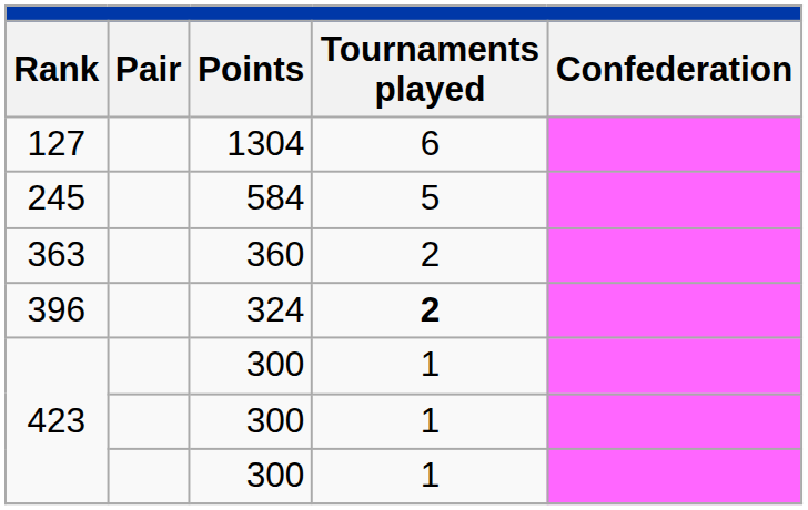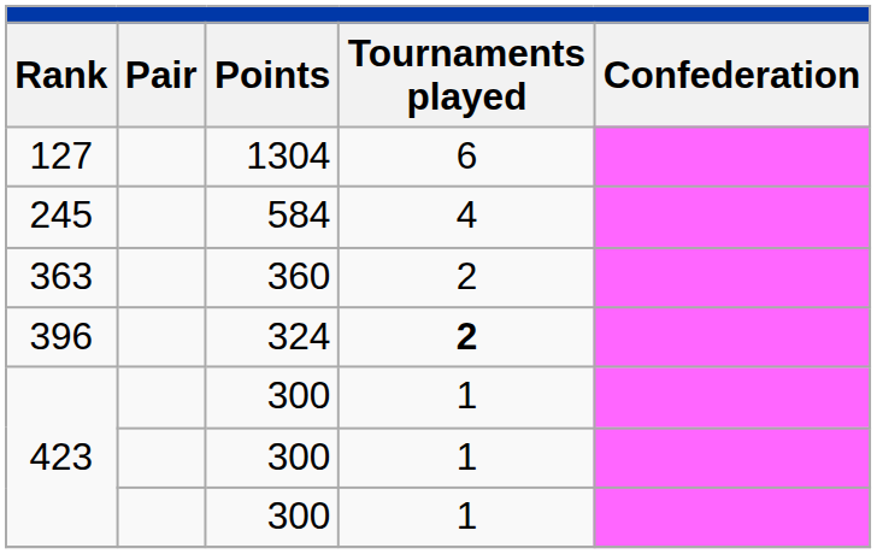245 | Tournaments played: 5 -> 4
